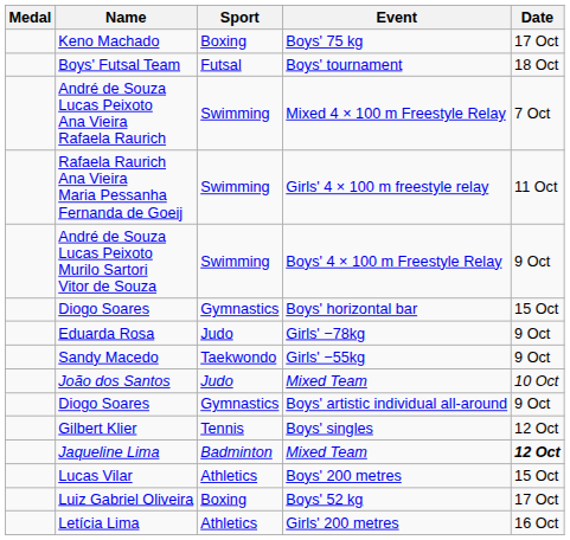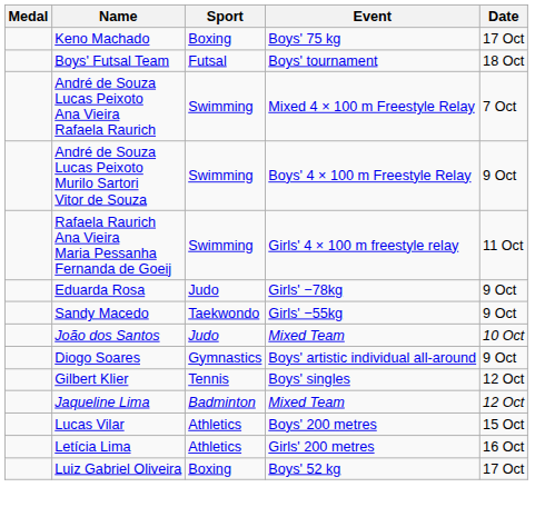rows swapped: André de Souza Lucas Peixoto Murilo Sartori Vitor de Souza <-> Rafaela Raurich Ana Vieira Maria Pessanha Fernanda de Goeij
- row: Diogo Soares | Gymnastics | Boys' horizontal bar | 15 Oct
Jaqueline Lima | Date: bold -> normal
rows swapped: Letícia Lima <-> Luiz Gabriel Oliveira
